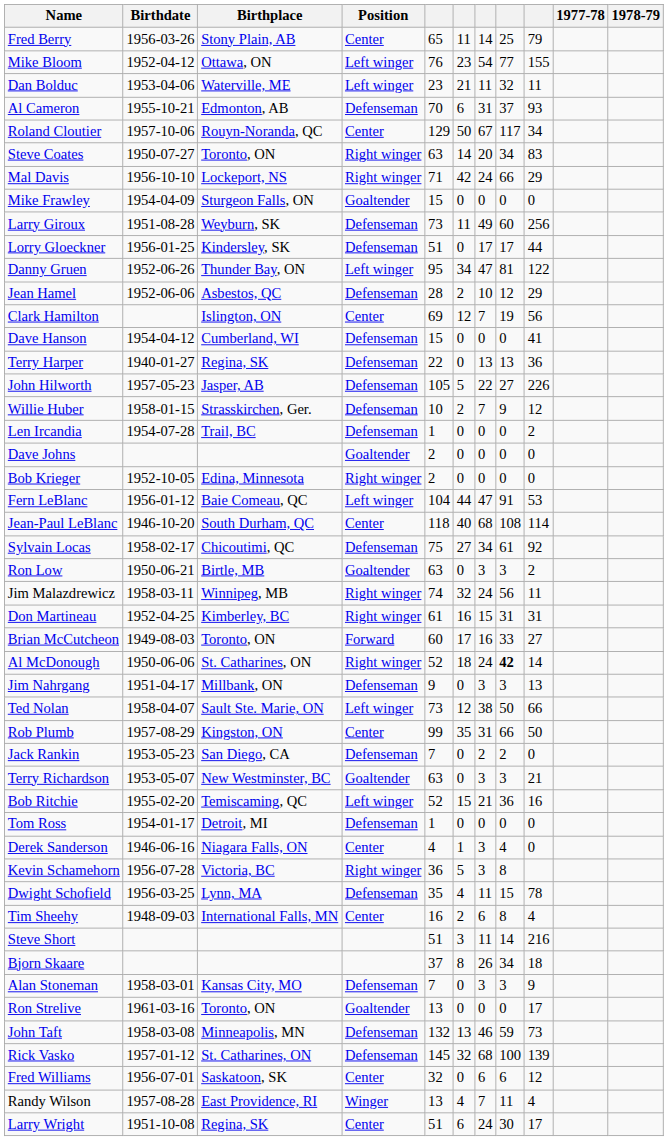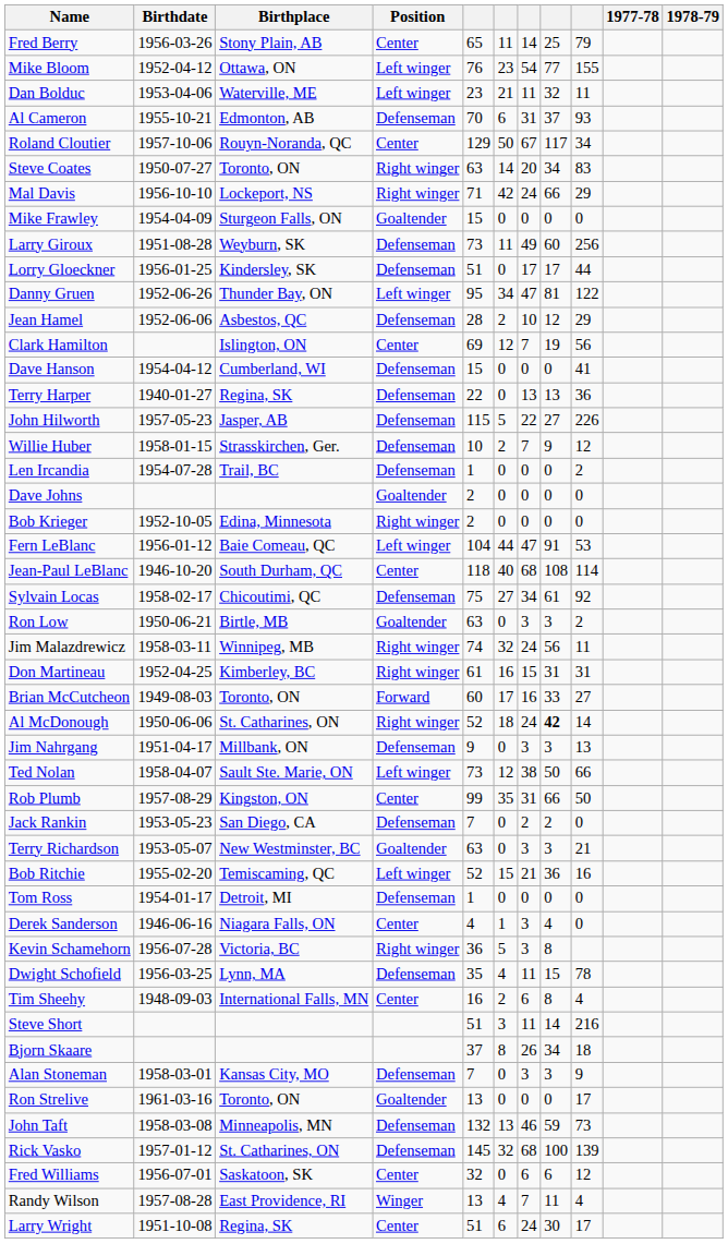John Hilworth | column 5: 105 -> 115
